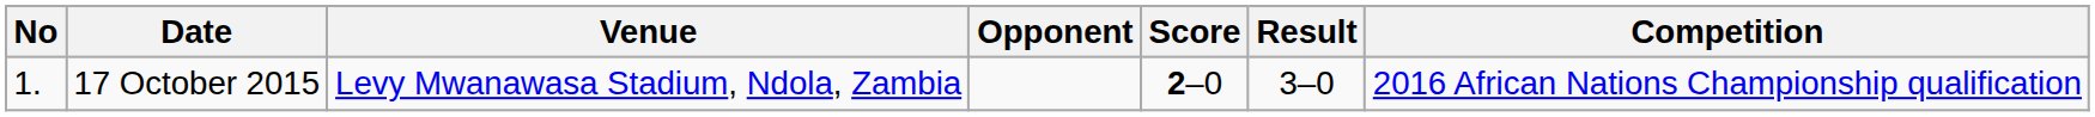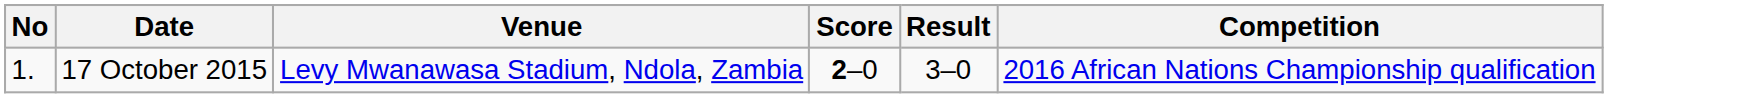- column: Opponent
